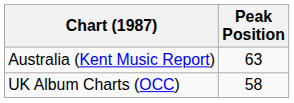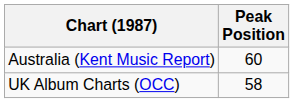Australia (Kent Music Report) | Peak Position: 63 -> 60
